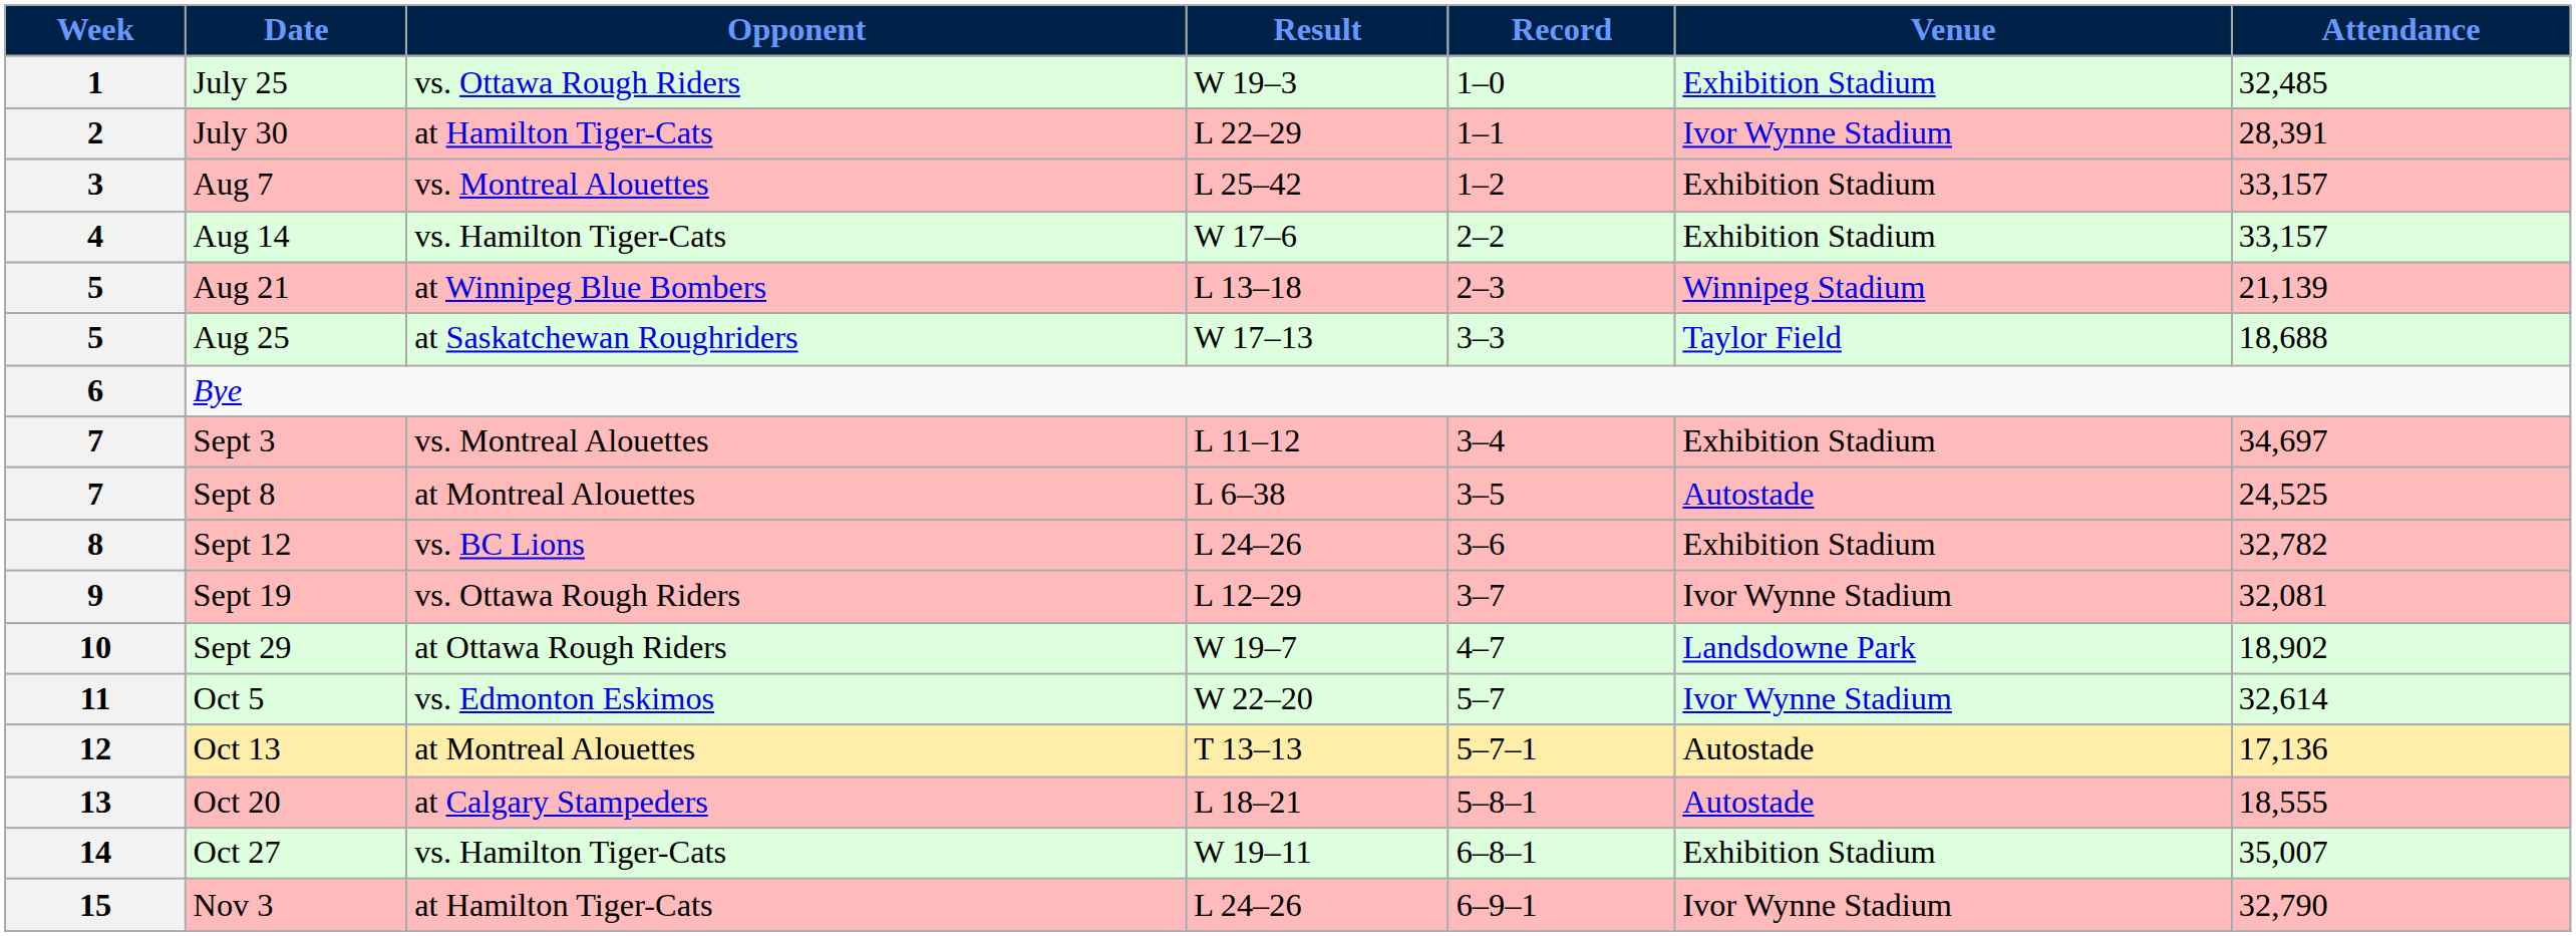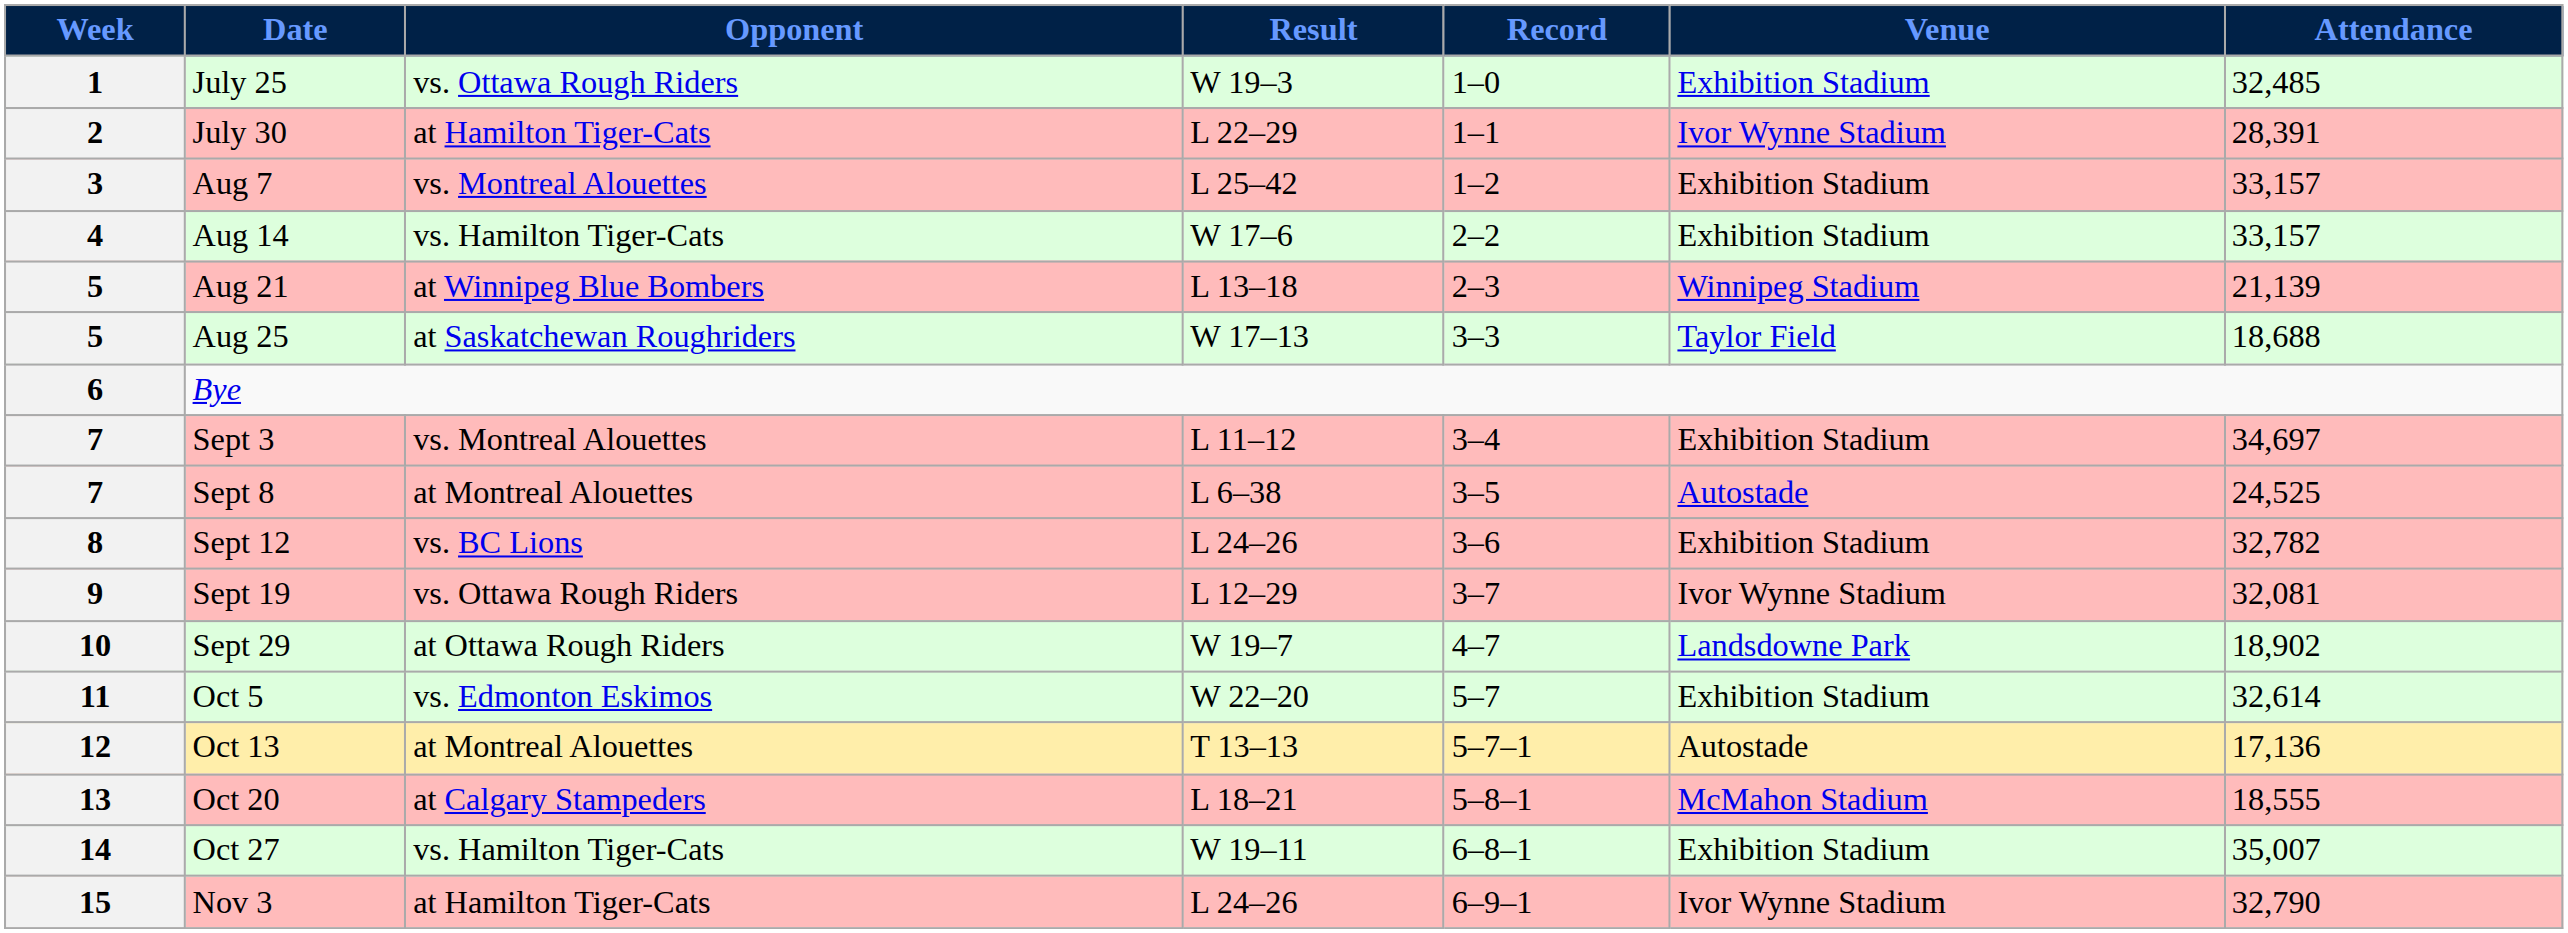Oct 5 | Venue: Ivor Wynne Stadium -> Exhibition Stadium
Oct 20 | Venue: Autostade -> McMahon Stadium
